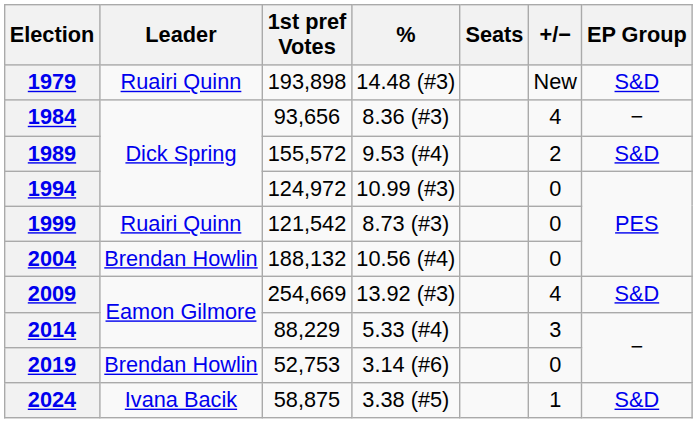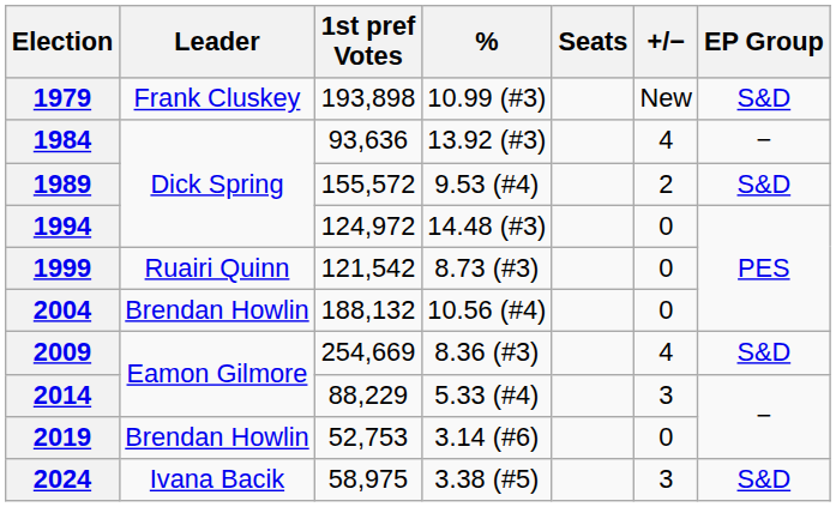1979 | Leader: Ruairi Quinn -> Frank Cluskey
1979 | %: 14.48 (#3) -> 10.99 (#3)
1984 | 1st pref Votes: 93,656 -> 93,636
1984 | %: 8.36 (#3) -> 13.92 (#3)
1994 | %: 10.99 (#3) -> 14.48 (#3)
2009 | %: 13.92 (#3) -> 8.36 (#3)
2024 | 1st pref Votes: 58,875 -> 58,975
2024 | +/−: 1 -> 3
